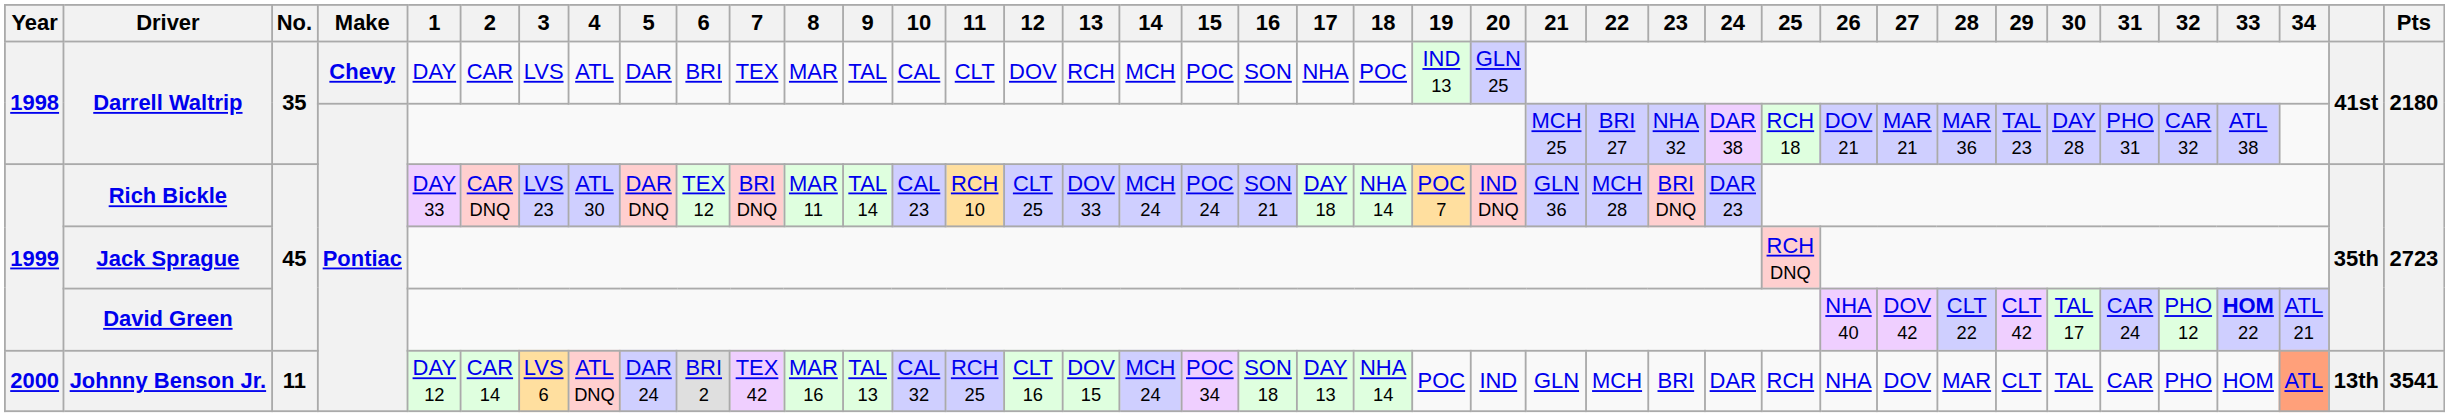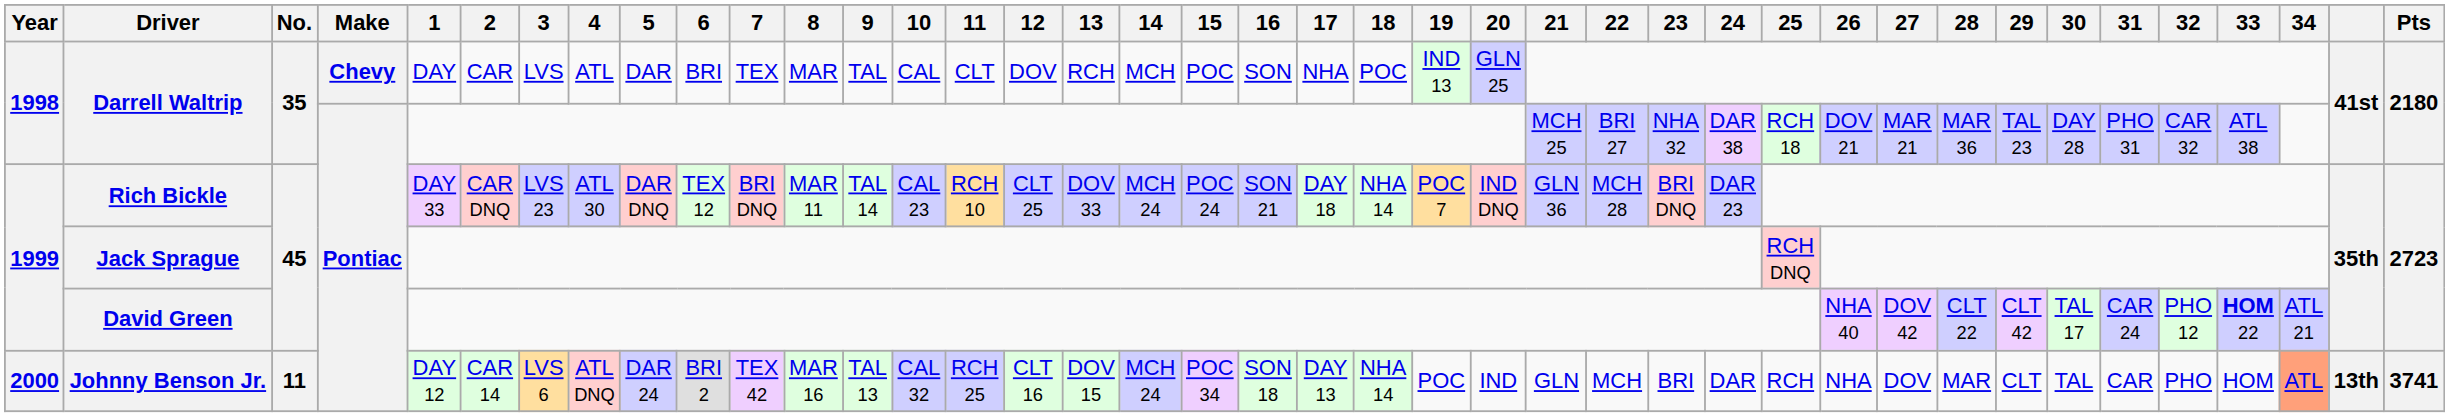Johnny Benson Jr. | Pts: 3541 -> 3741
